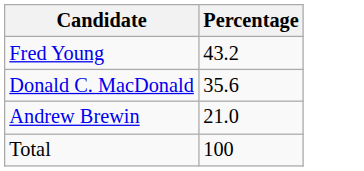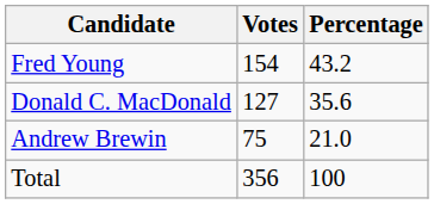+ column: Votes | 154 | 127 | 75 | 356
